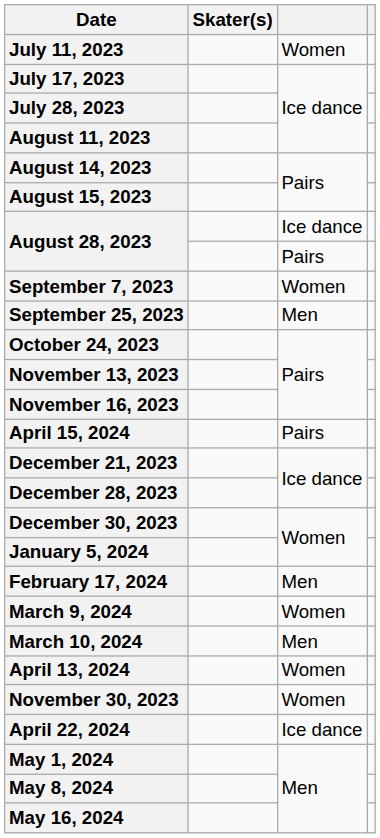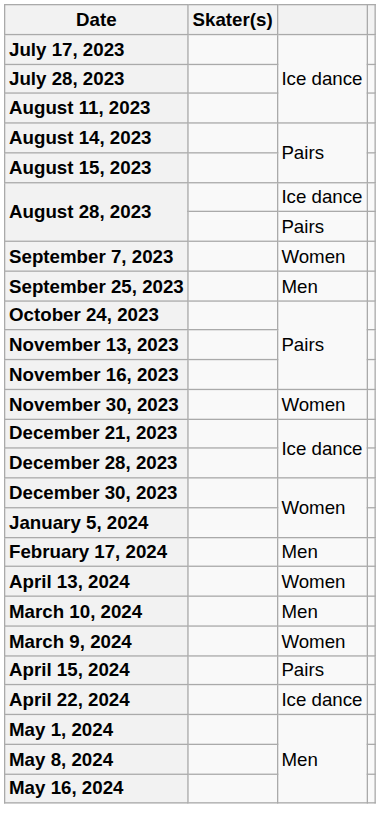- row: July 11, 2023 | Women
rows swapped: November 30, 2023 <-> April 15, 2024
rows swapped: March 9, 2024 <-> April 13, 2024
